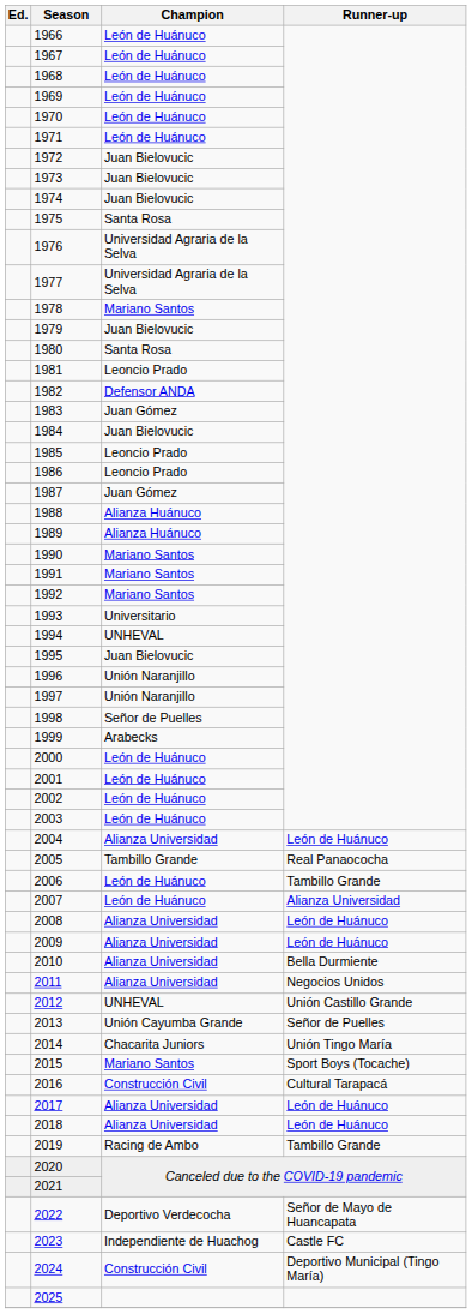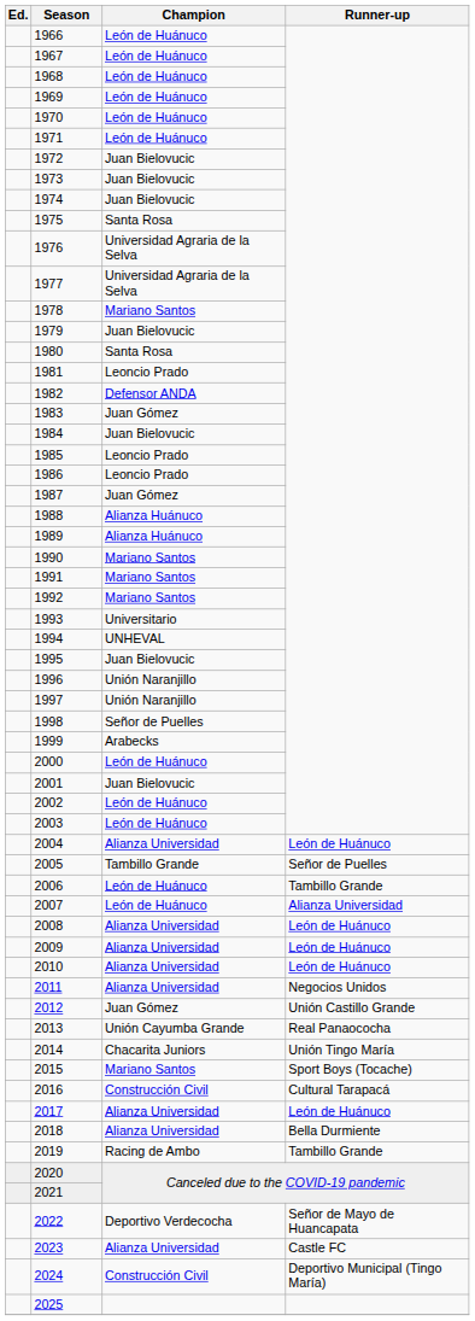2001 | Champion: León de Huánuco -> Juan Bielovucic
2005 | Runner-up: Real Panaococha -> Señor de Puelles
2010 | Runner-up: Bella Durmiente -> León de Huánuco
2012 | Champion: UNHEVAL -> Juan Gómez
2013 | Runner-up: Señor de Puelles -> Real Panaococha
2018 | Runner-up: León de Huánuco -> Bella Durmiente
2023 | Champion: Independiente de Huachog -> Alianza Universidad
